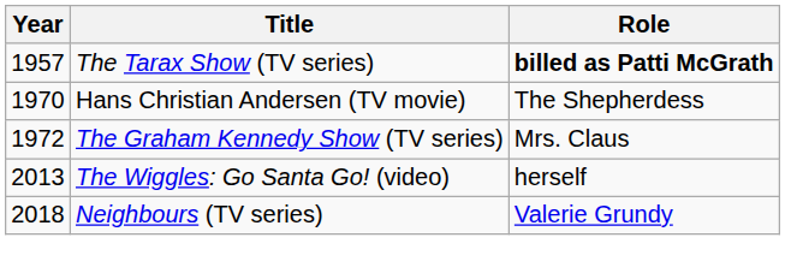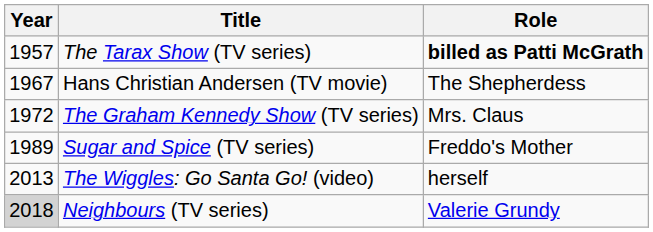Hans Christian Andersen (TV movie) | Year: 1970 -> 1967
+ row: 1989 | Sugar and Spice (TV series) | Freddo's Mother
Neighbours (TV series) | Year: no background -> lightgrey background
